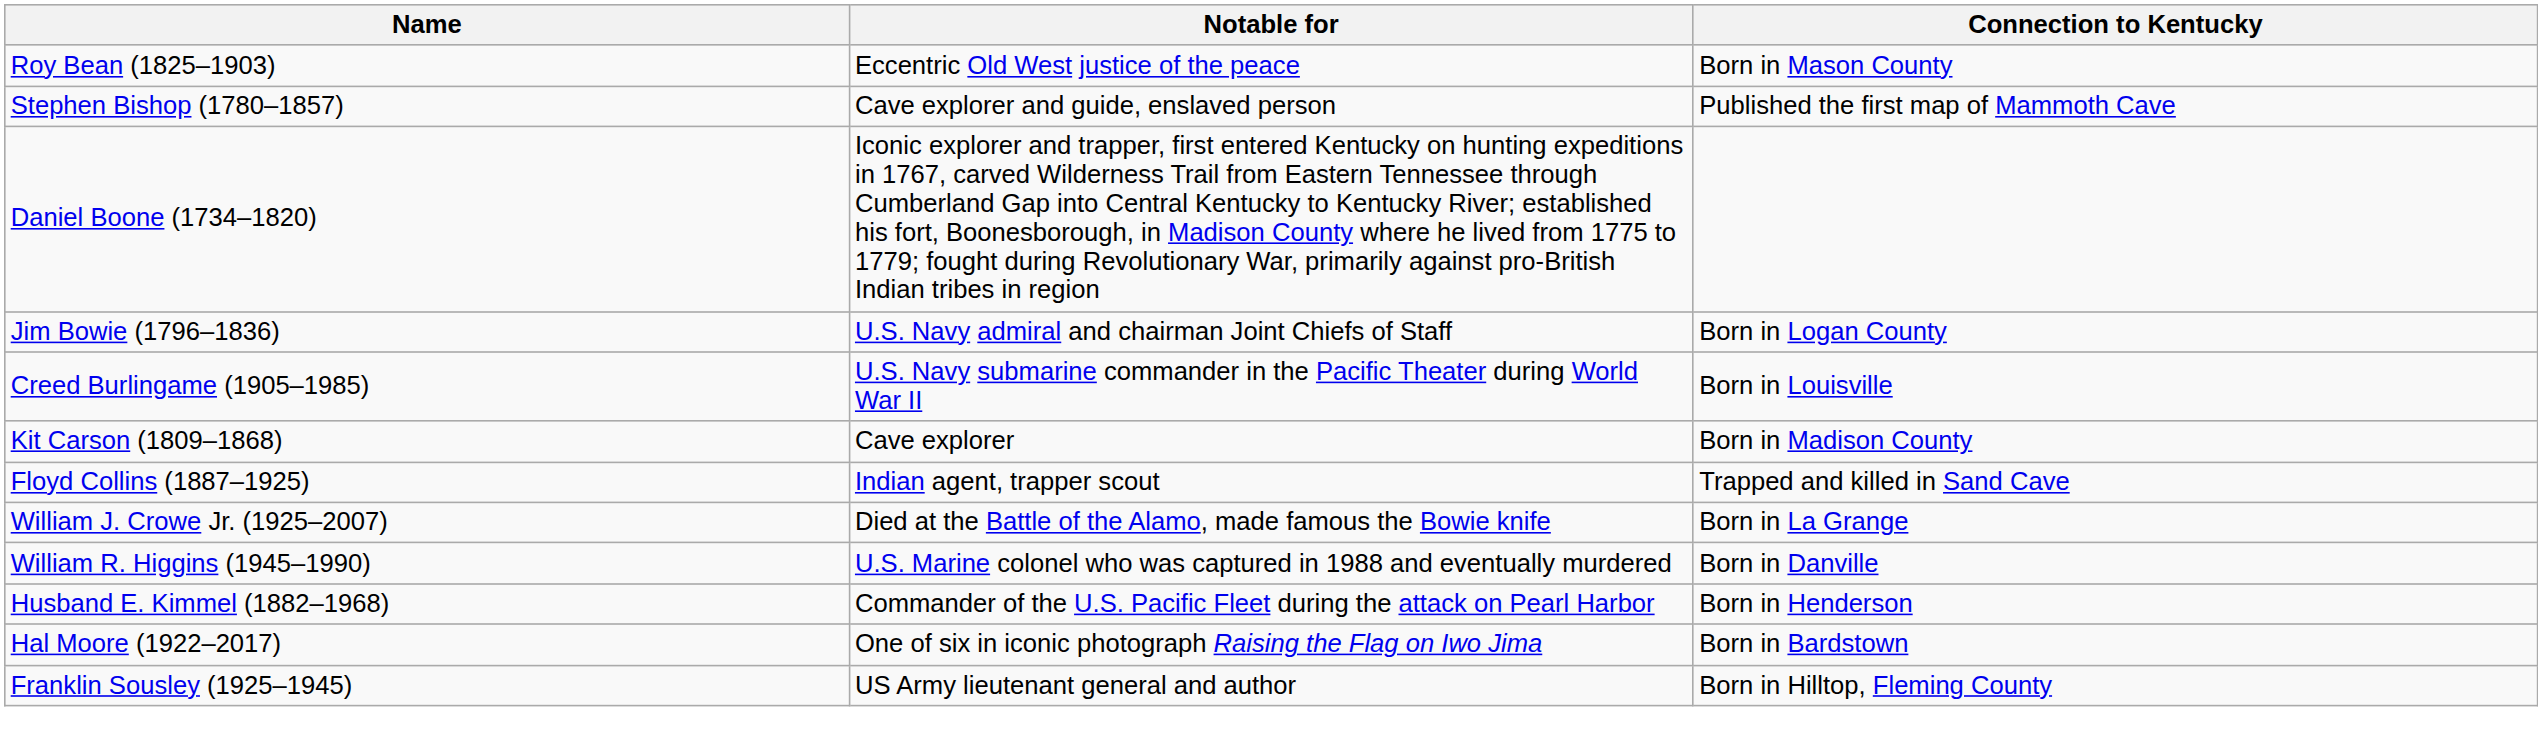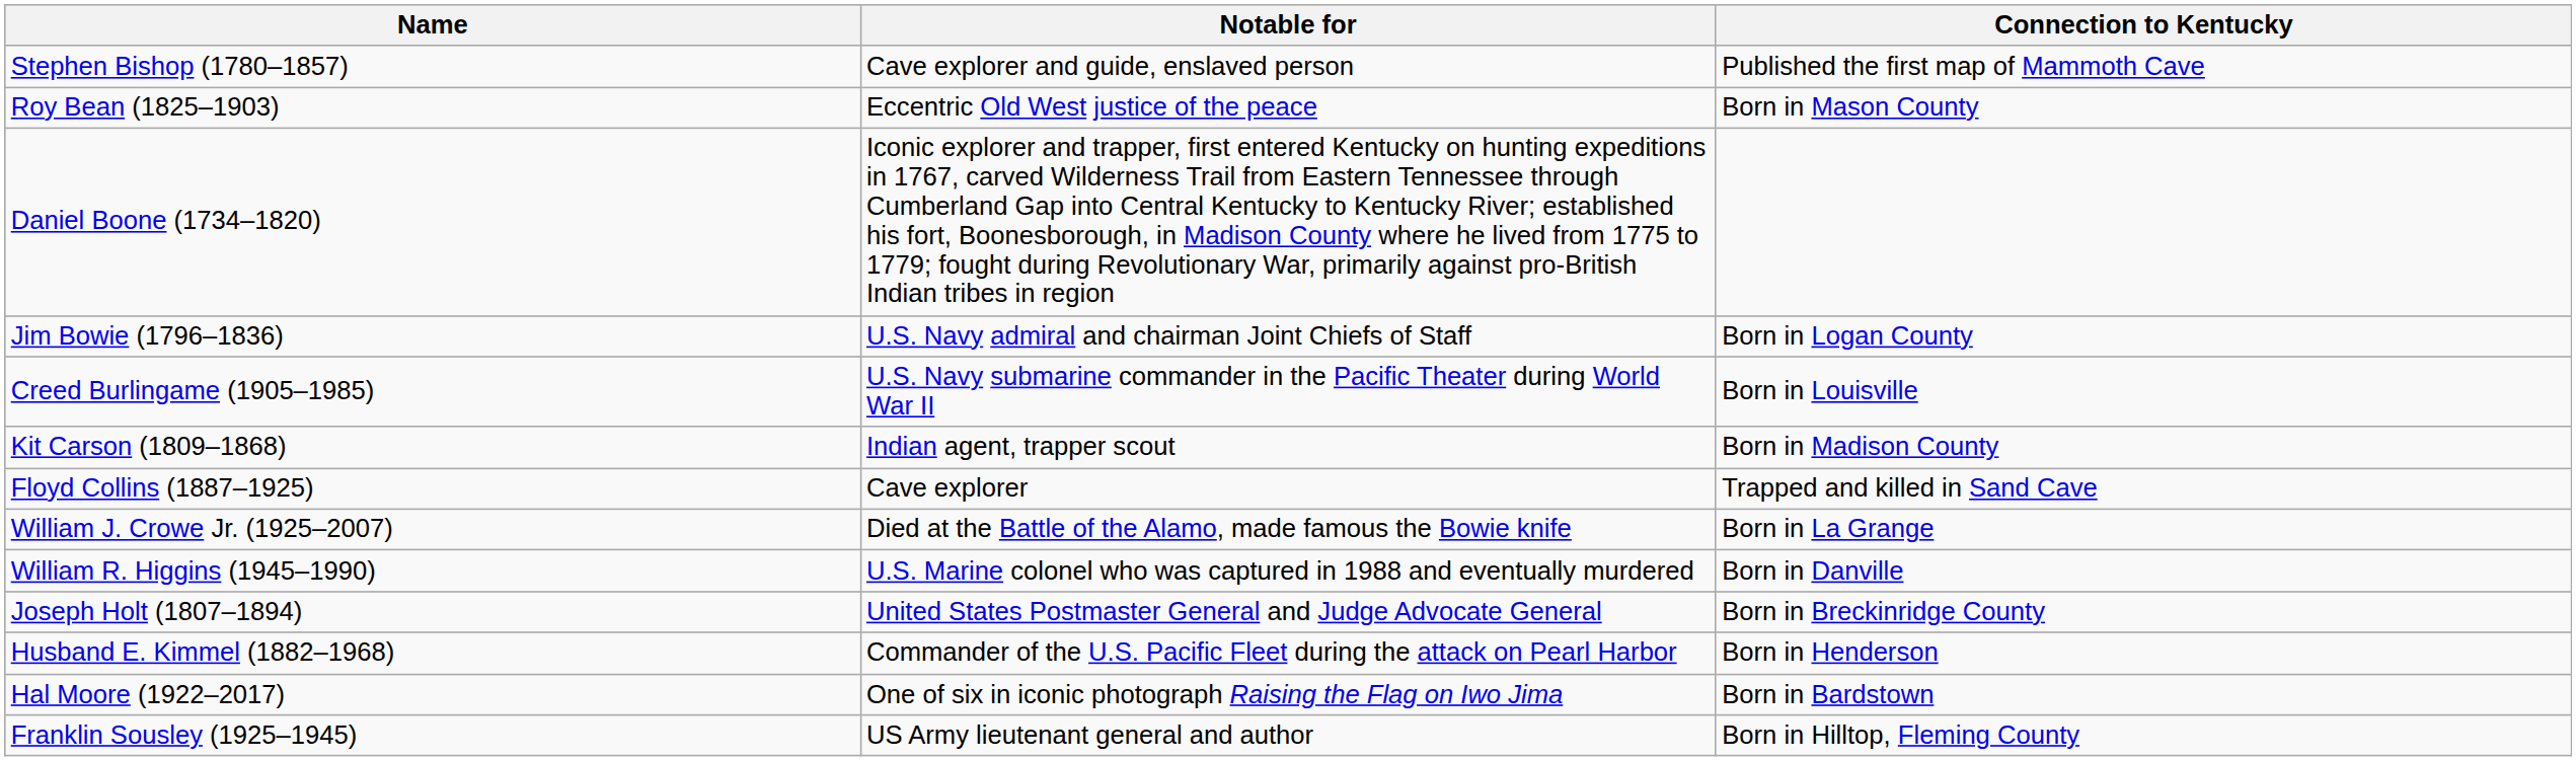rows swapped: Roy Bean (1825–1903) <-> Stephen Bishop (1780–1857)
Kit Carson (1809–1868) | Notable for: Cave explorer -> Indian agent, trapper scout
Floyd Collins (1887–1925) | Notable for: Indian agent, trapper scout -> Cave explorer
+ row: Joseph Holt (1807–1894) | United States Postmaster General and Judge Advocate General | Born in Breckinridge County
